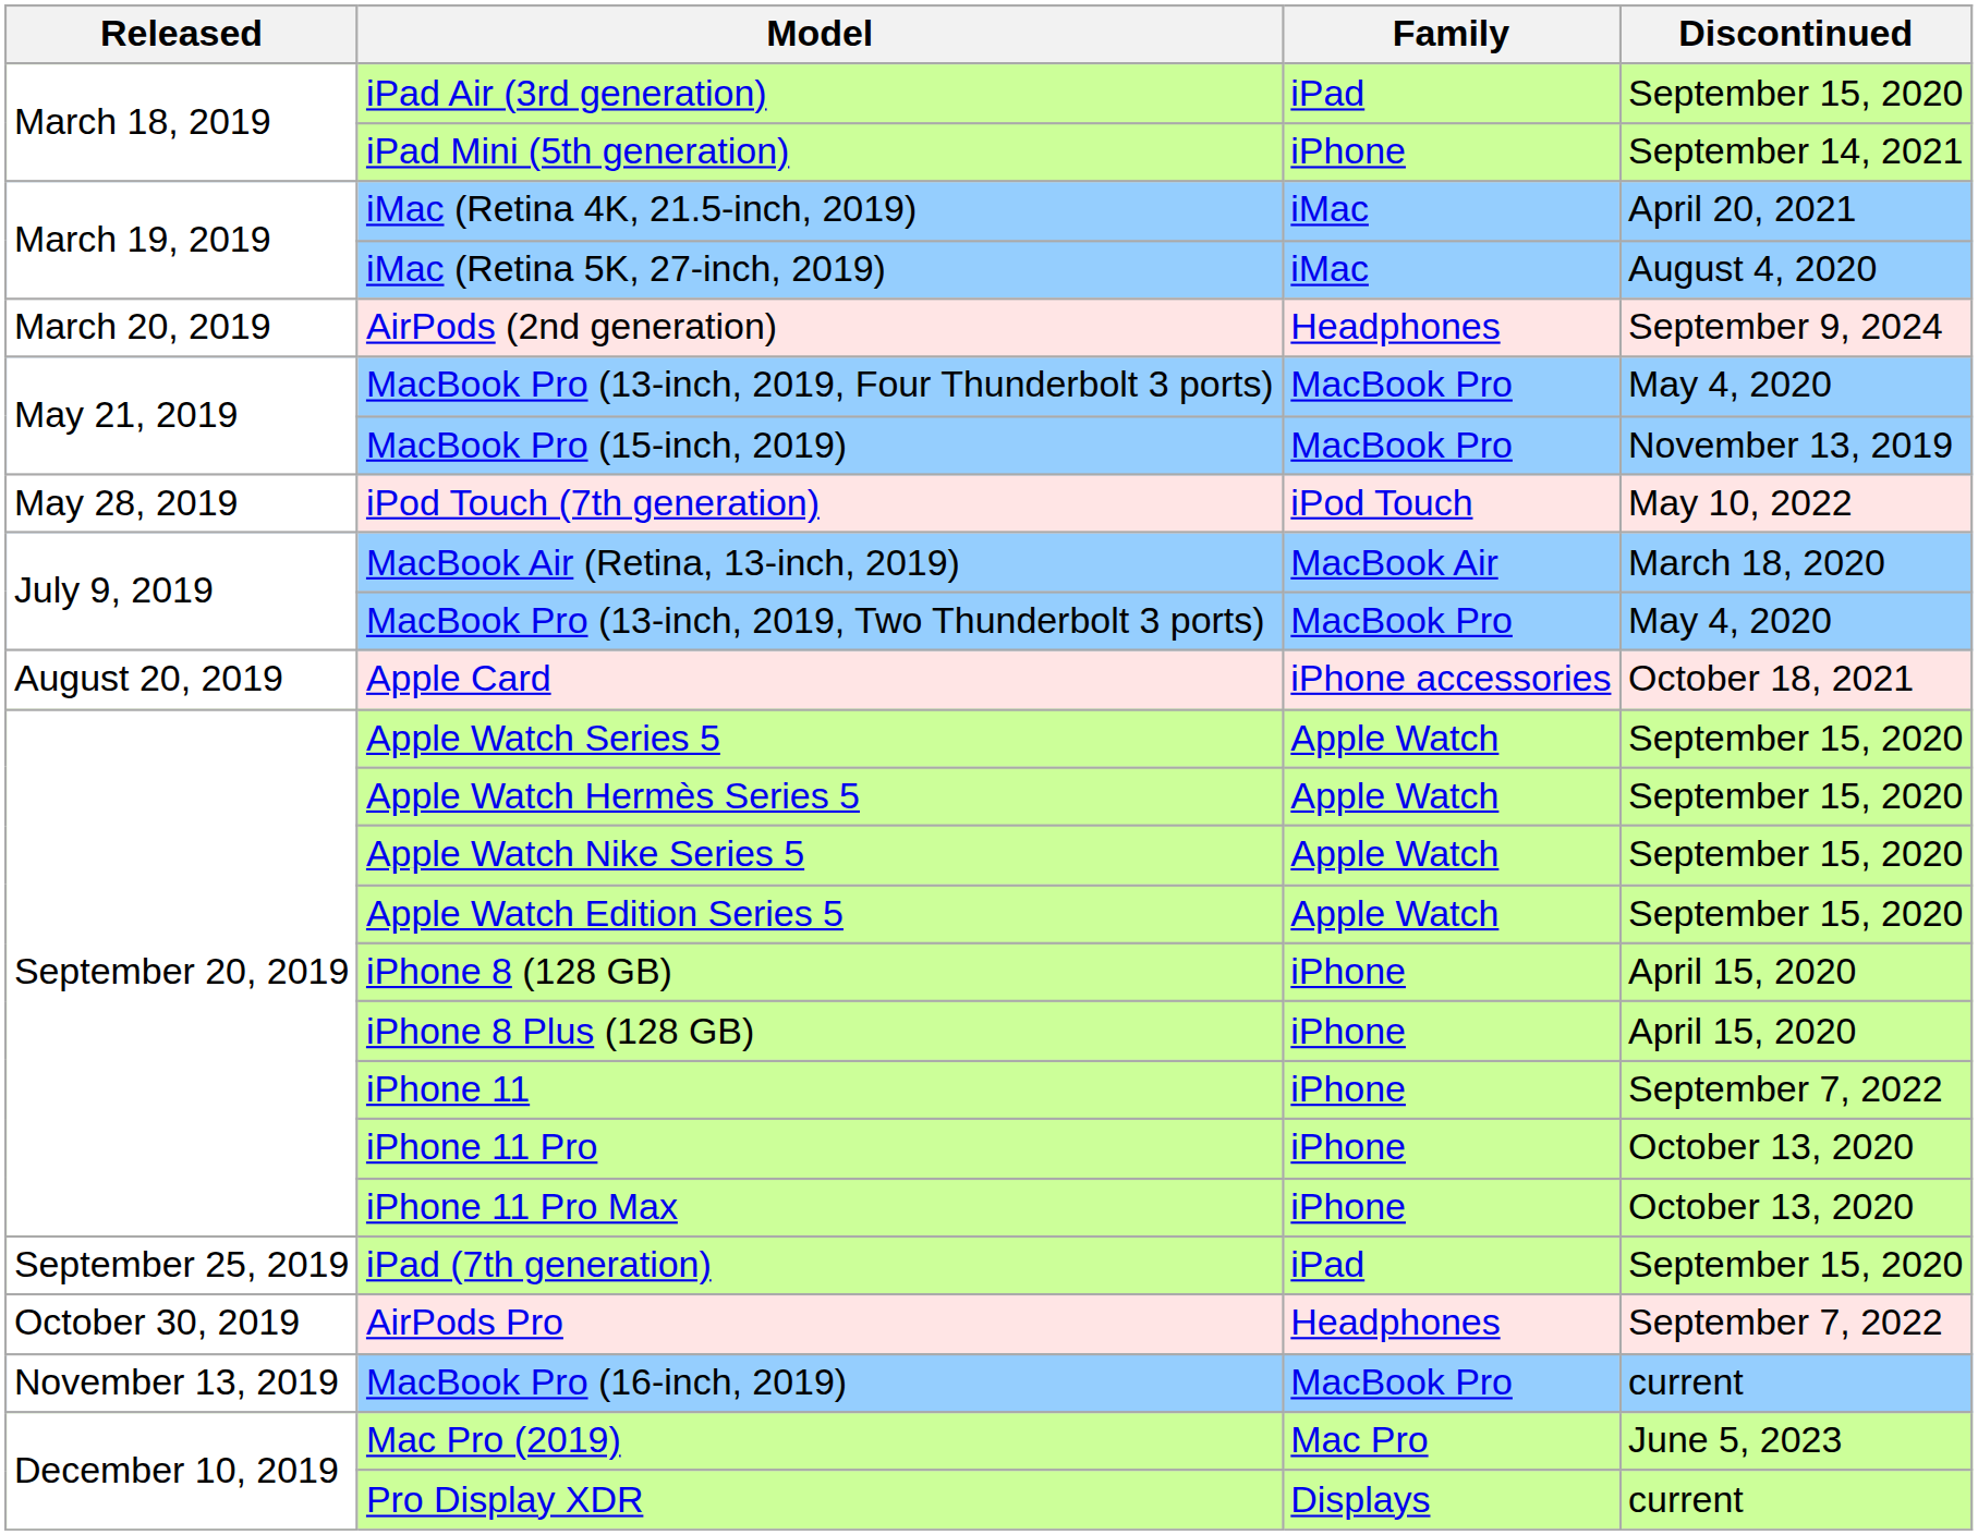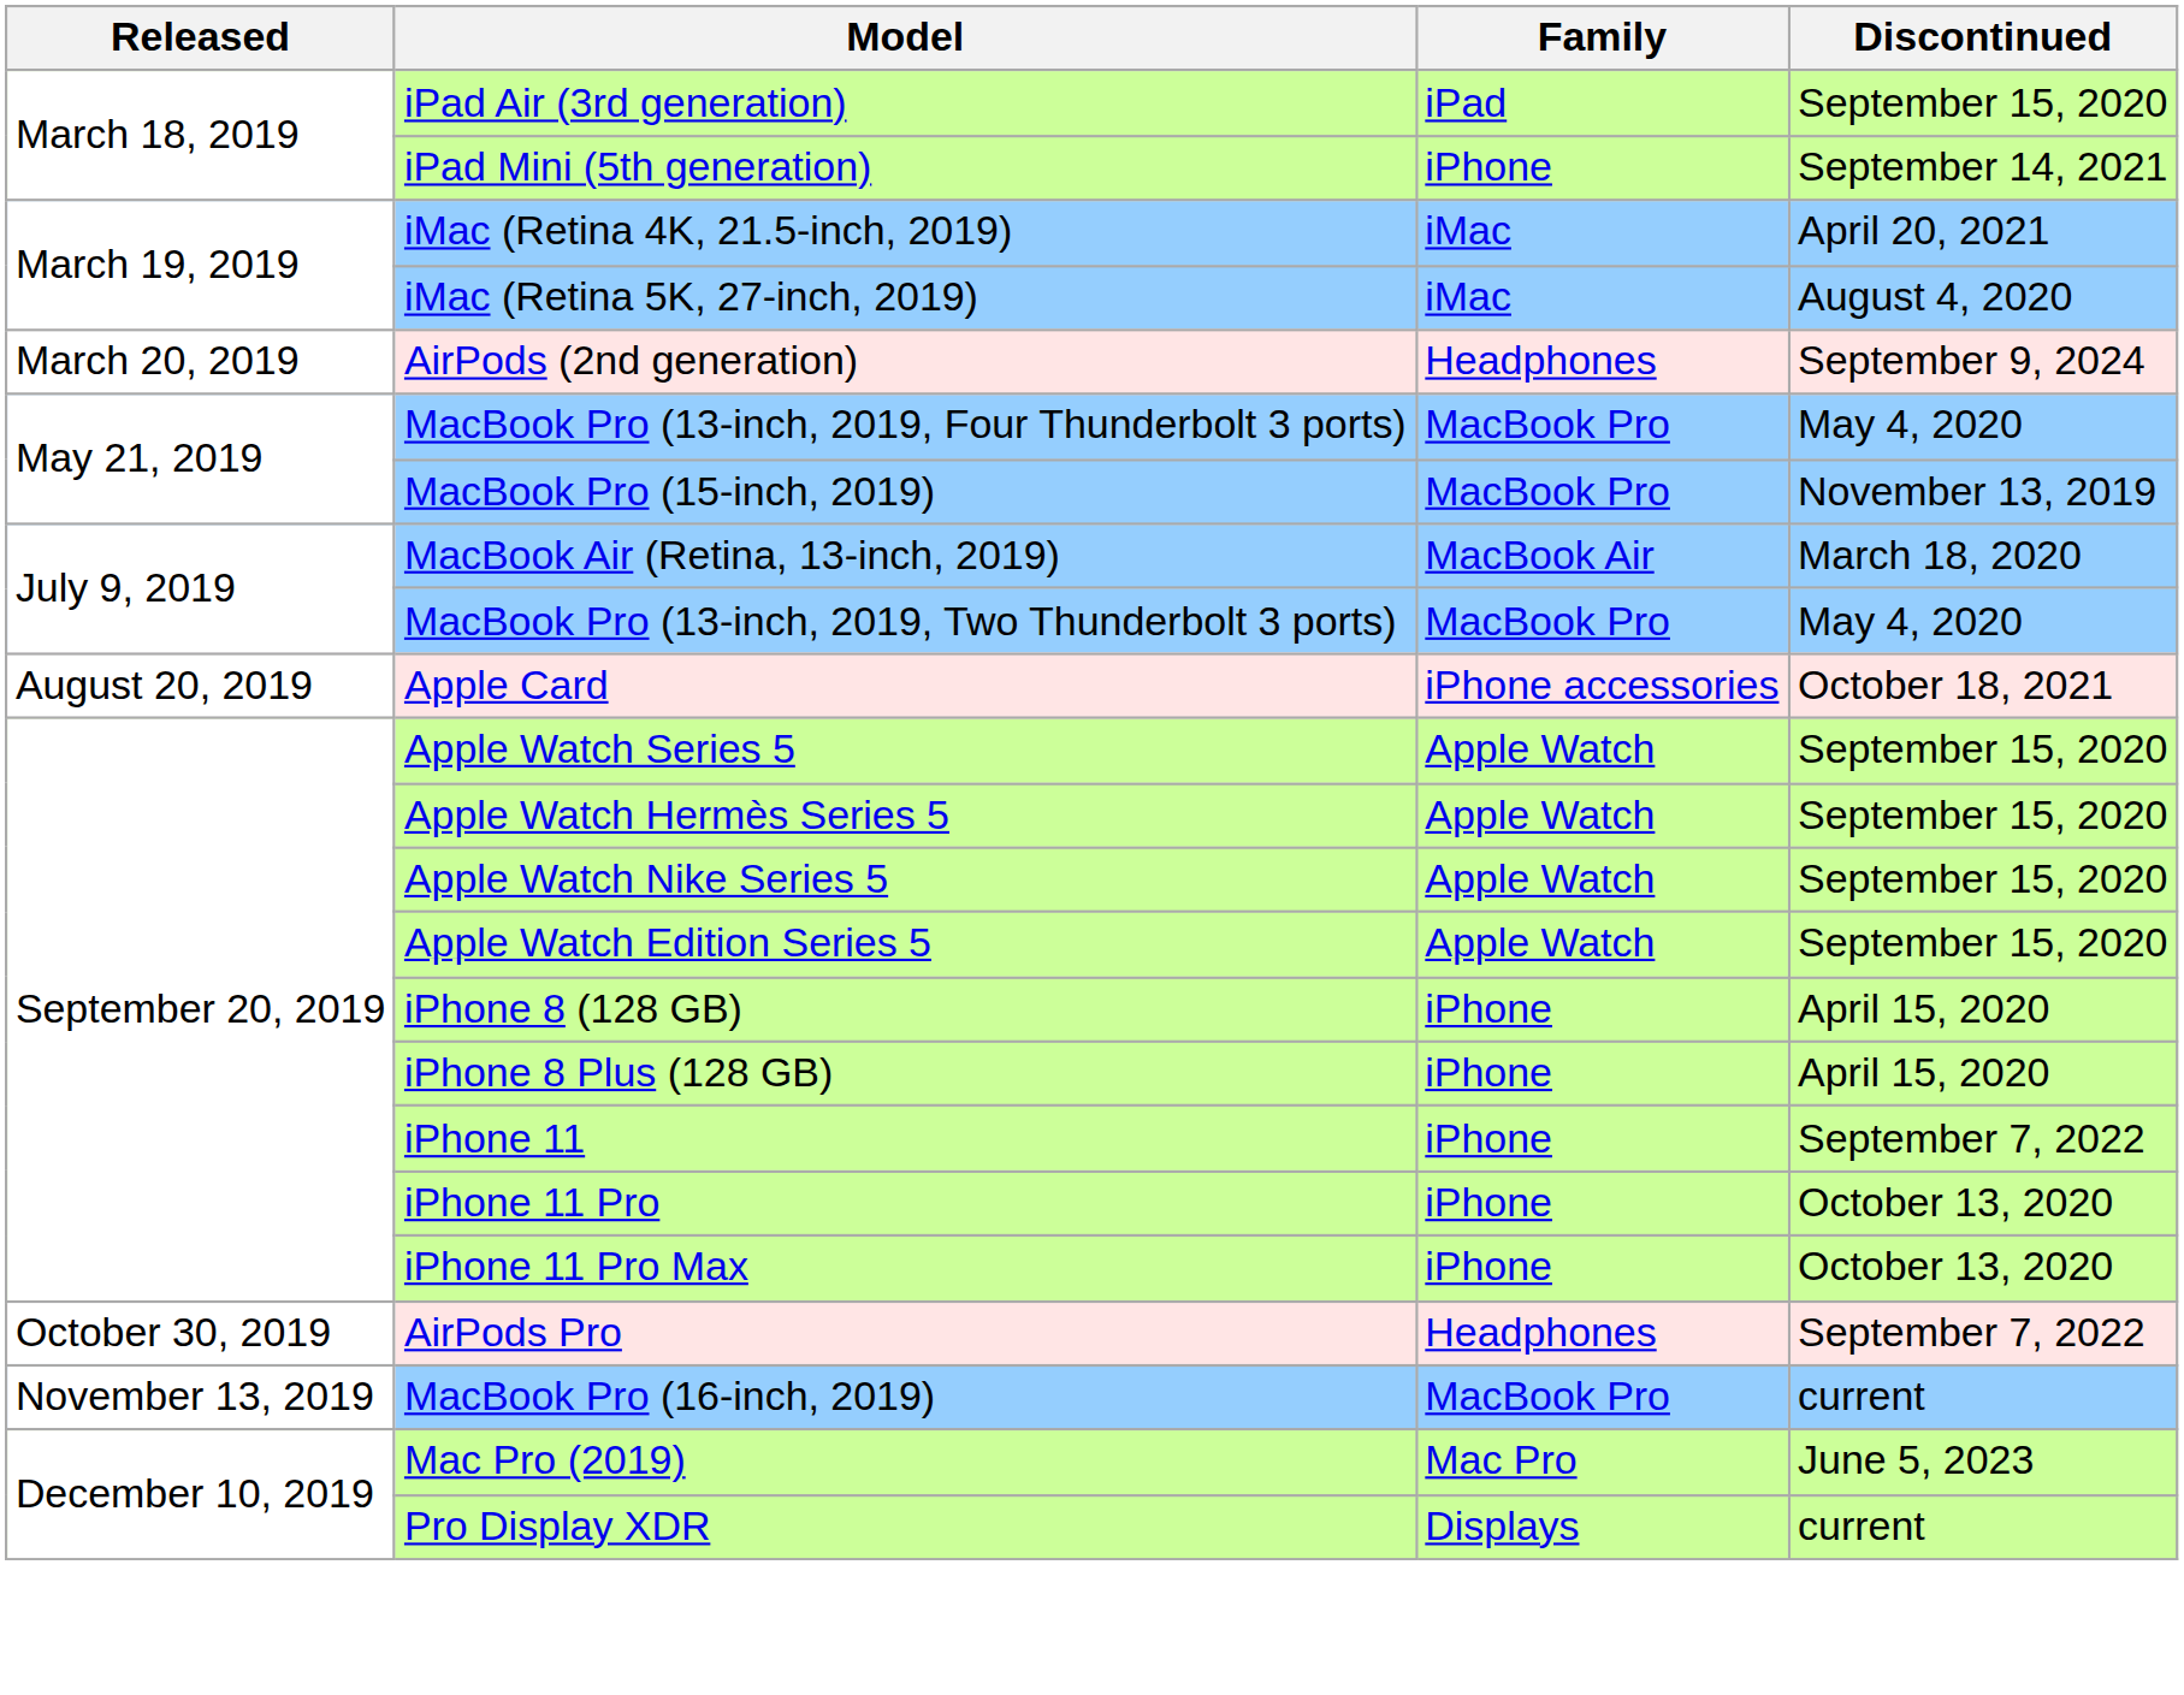- row: May 28, 2019 | iPod Touch (7th generation) | iPod Touch | May 10, 2022
- row: September 25, 2019 | iPad (7th generation) | iPad | September 15, 2020
